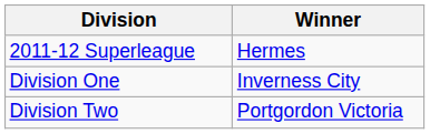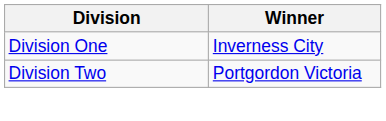- row: 2011-12 Superleague | Hermes
